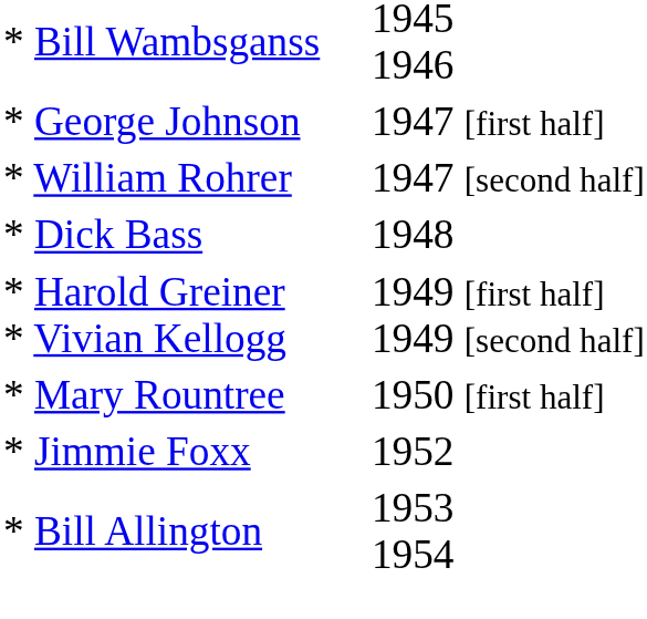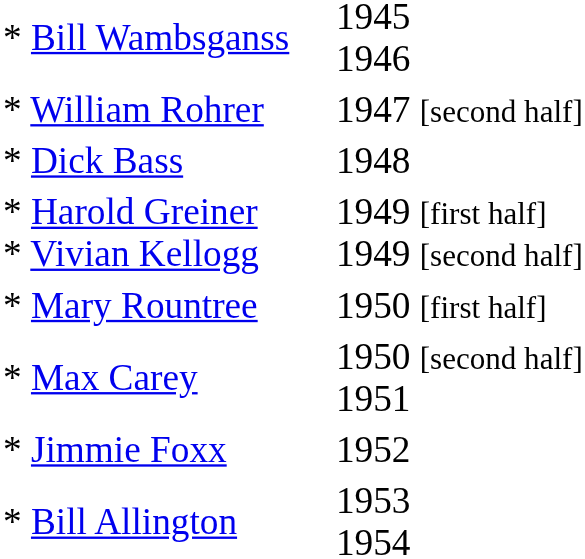- row: * George Johnson | 1947 [first half]
+ row: * Max Carey | 1950 [second half] 1951
